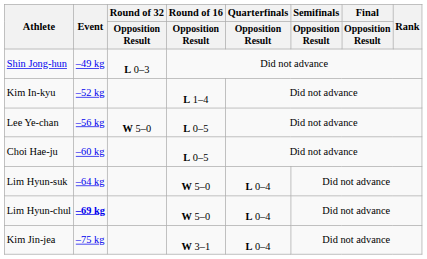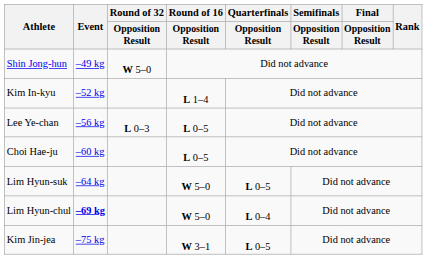Shin Jong-hun | Round of 32 / Opposition Result: L 0–3 -> W 5–0
Lee Ye-chan | Round of 32 / Opposition Result: W 5–0 -> L 0–3
Lim Hyun-suk | Quarterfinals / Opposition Result: L 0–4 -> L 0–5
Kim Jin-jea | Quarterfinals / Opposition Result: L 0–4 -> L 0–5
